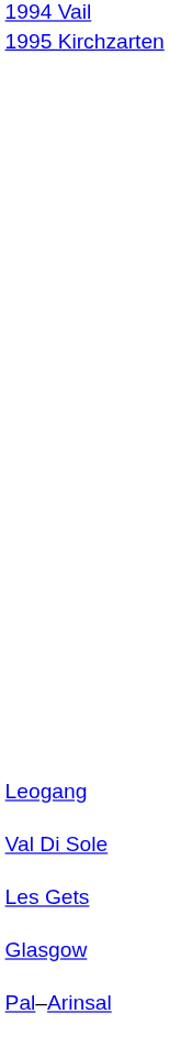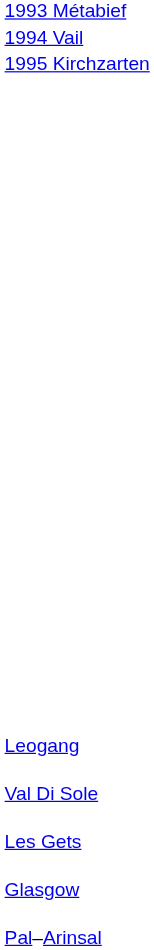+ row: 1993 Métabief
